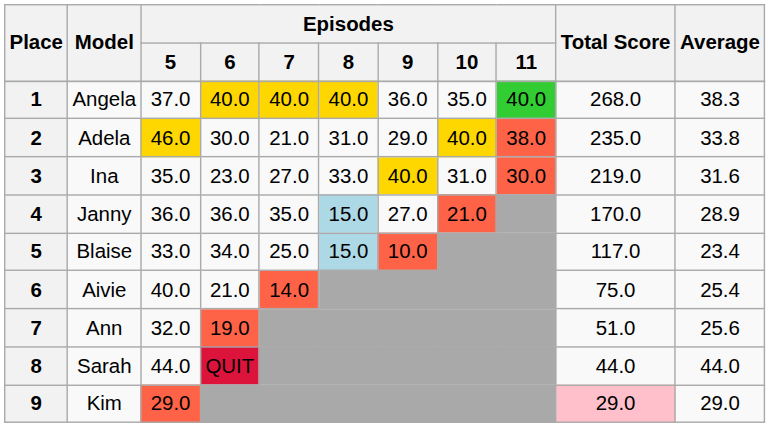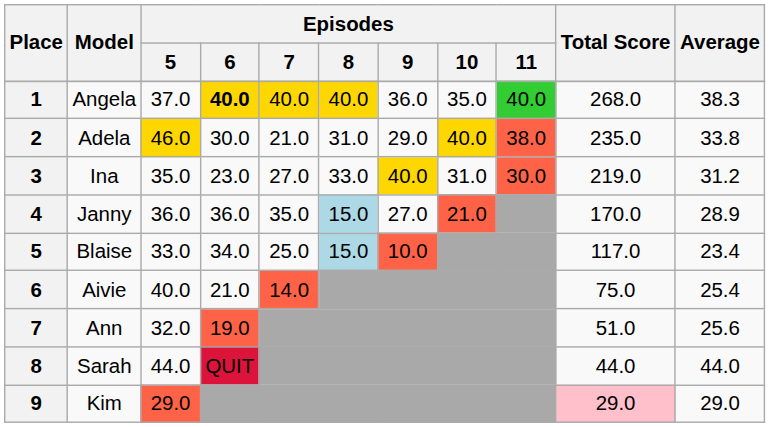Angela | Episodes / 6: normal -> bold
Ina | Average: 31.6 -> 31.2
